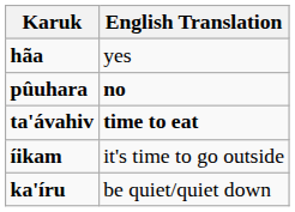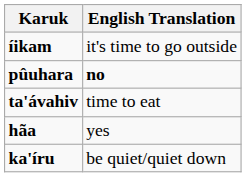rows swapped: hãa <-> íikam
ta'ávahiv | English Translation: bold -> normal
